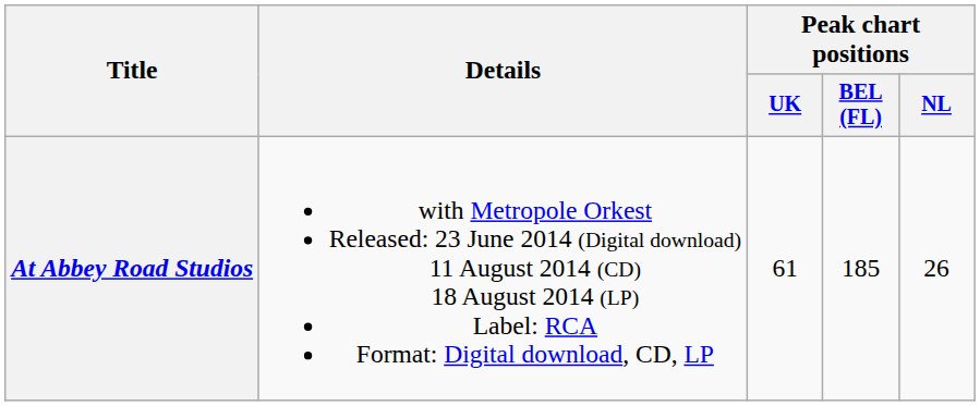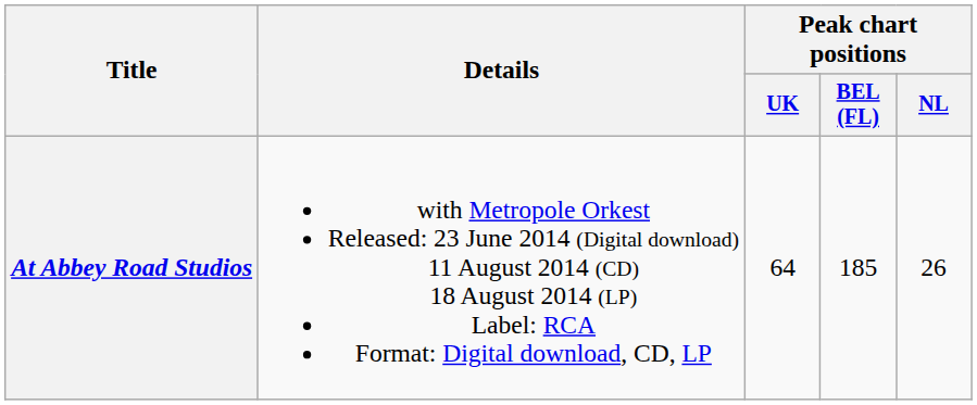At Abbey Road Studios | Peak chart positions / UK: 61 -> 64
